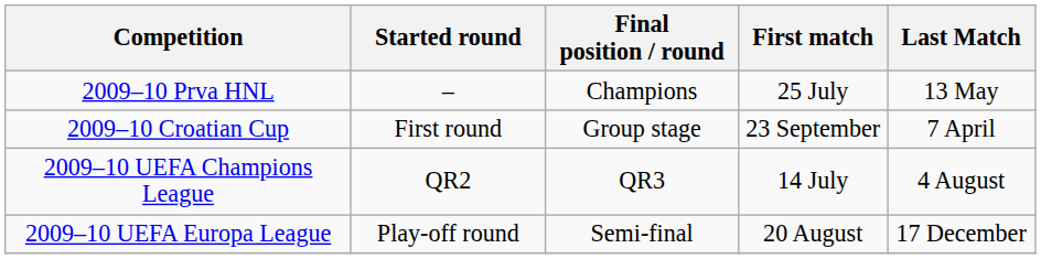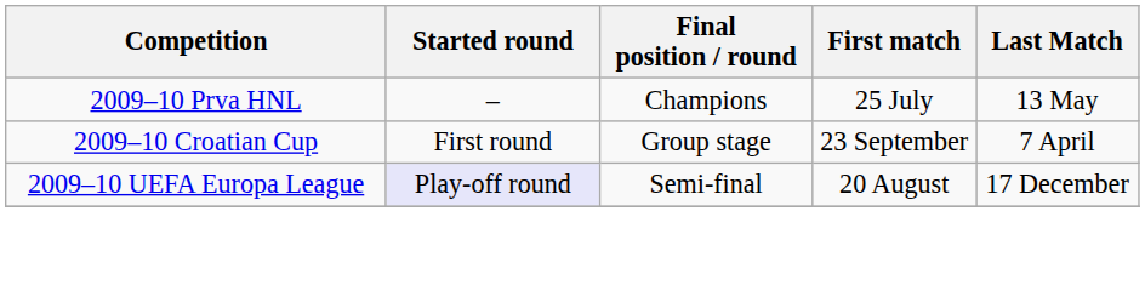- row: 2009–10 UEFA Champions League | QR2 | QR3 | 14 July | 4 August
2009–10 UEFA Europa League | Started round: no background -> lavender background
